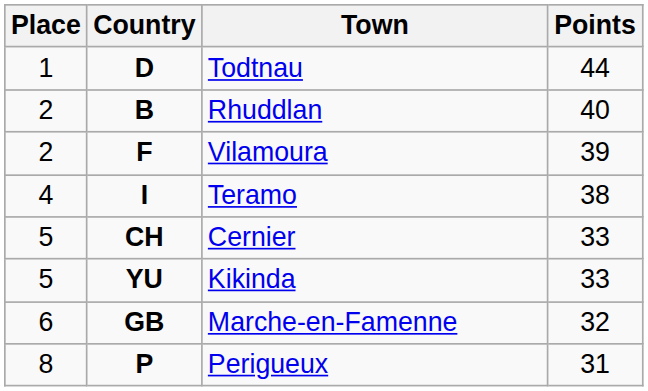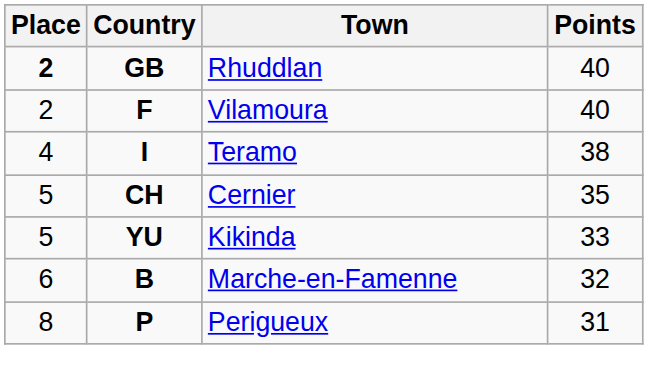- row: 1 | D | Todtnau | 44
Rhuddlan | Place: normal -> bold
Rhuddlan | Country: B -> GB
Vilamoura | Points: 39 -> 40
Cernier | Points: 33 -> 35
Marche-en-Famenne | Country: GB -> B
